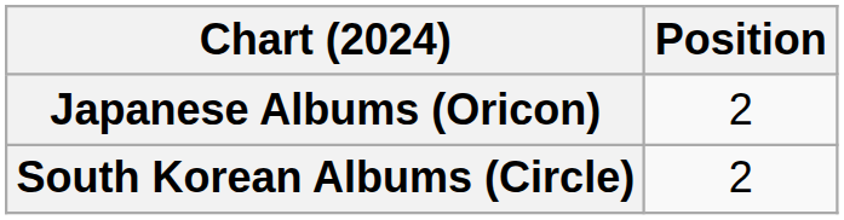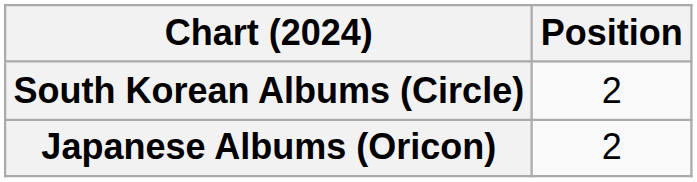rows swapped: Japanese Albums (Oricon) <-> South Korean Albums (Circle)
